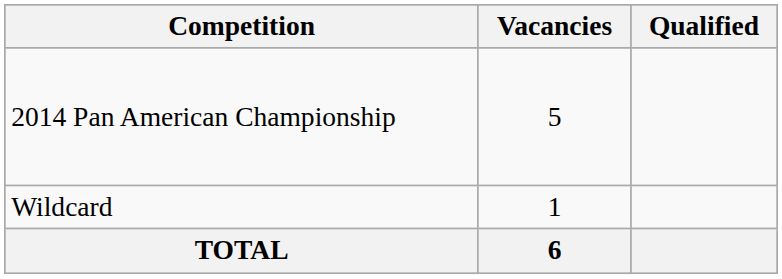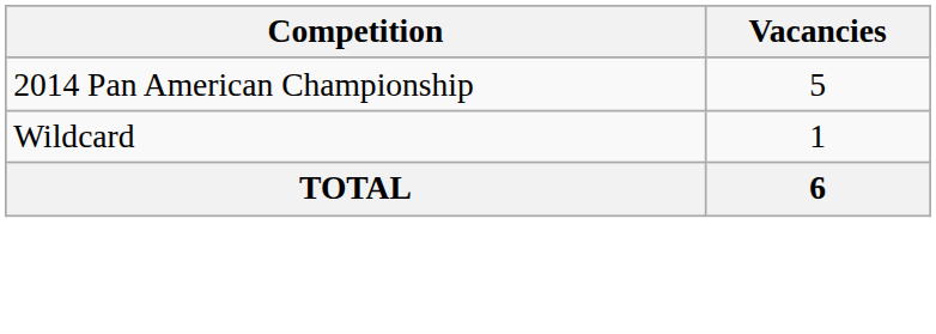- column: Qualified
